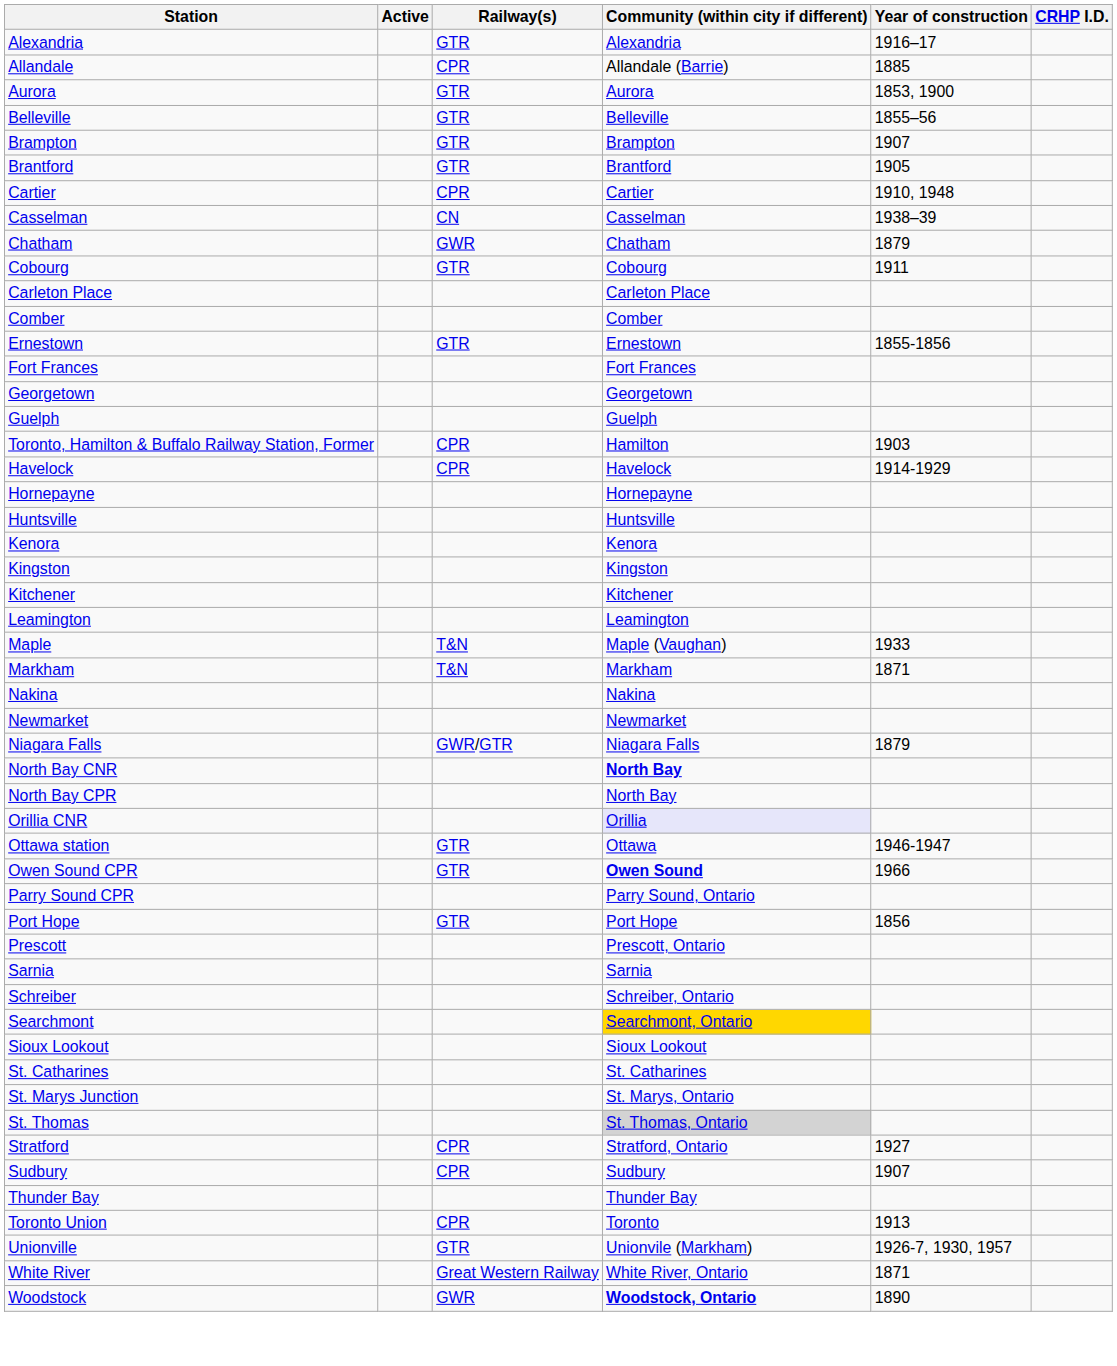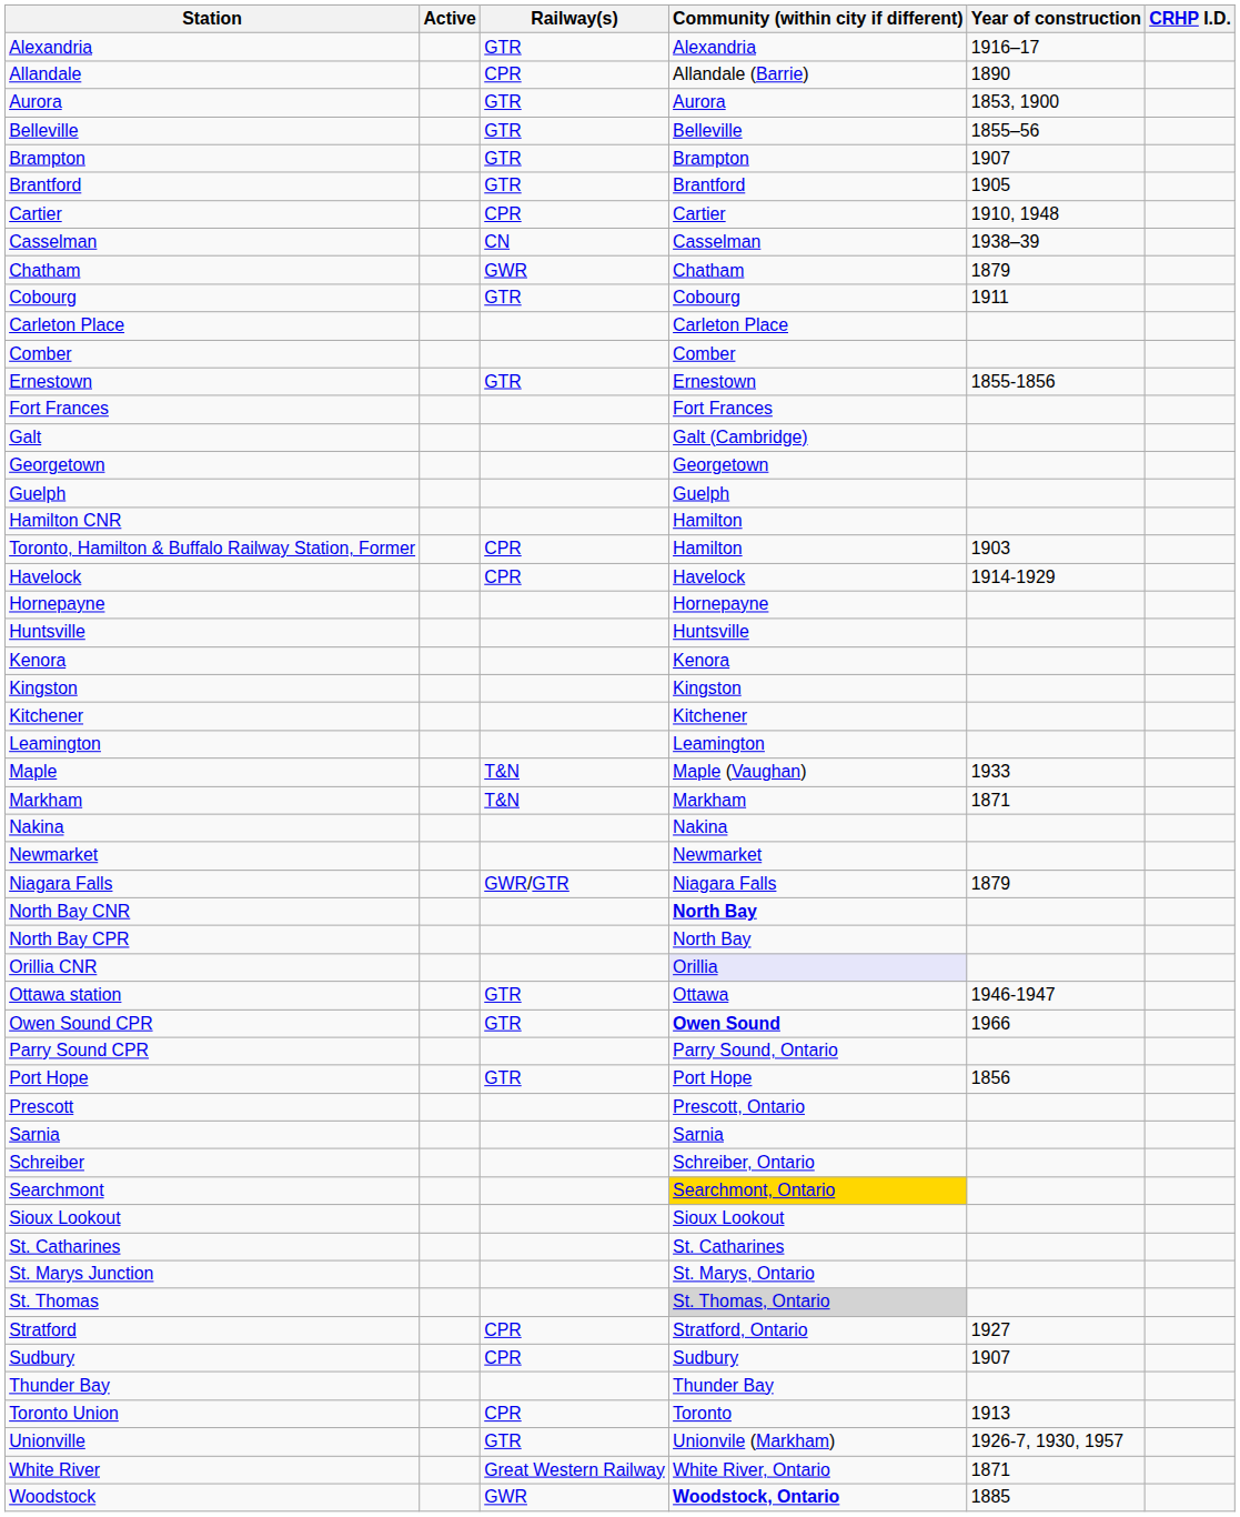Allandale | Year of construction: 1885 -> 1890
+ row: Galt | Galt (Cambridge)
+ row: Hamilton CNR | Hamilton
Woodstock | Year of construction: 1890 -> 1885
